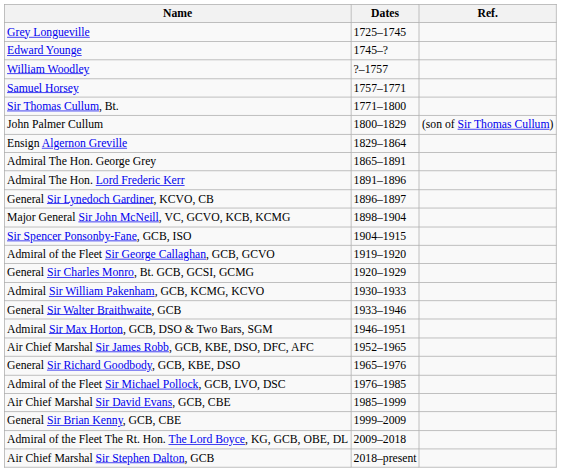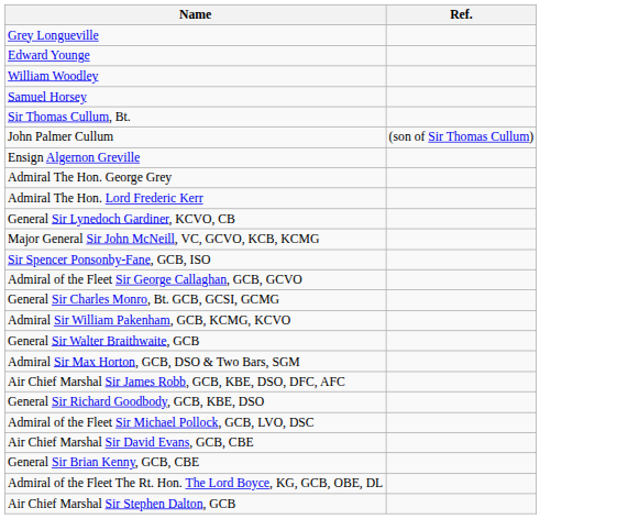- column: Dates | 1725–1745 | 1745–? | ?–1757 | 1757–1771 | 1771–1800 | 1800–1829 | 1829–1864 | 1865–1891 | 1891–1896 | 1896–1897 | 1898–1904 | 1904–1915 | 1919–1920 | 1920–1929 | 1930–1933 | 1933–1946 | 1946–1951 | 1952–1965 | 1965–1976 | 1976–1985 | 1985–1999 | 1999–2009 | 2009–2018 | 2018–present
